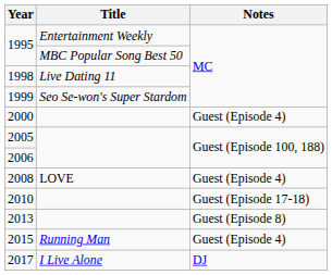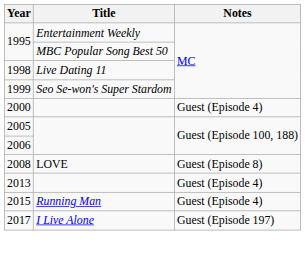2008 | Notes: Guest (Episode 4) -> Guest (Episode 8)
- row: 2010 | Guest (Episode 17-18)
2013 | Notes: Guest (Episode 8) -> Guest (Episode 4)
2017 | Notes: DJ -> Guest (Episode 197)
